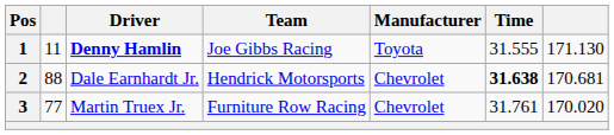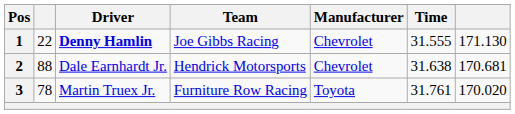1 | column 2: 11 -> 22
1 | Manufacturer: Toyota -> Chevrolet
2 | Time: bold -> normal
3 | column 2: 77 -> 78
3 | Manufacturer: Chevrolet -> Toyota
